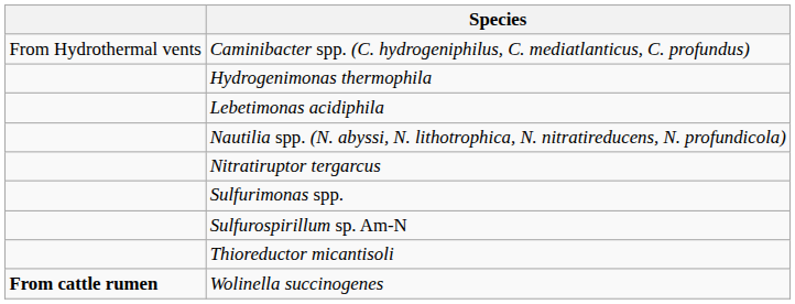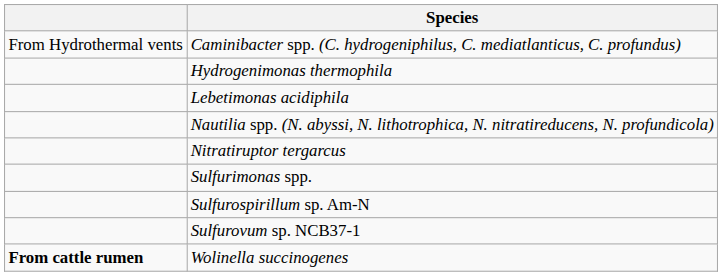+ row: Sulfurovum sp. NCB37-1
- row: Thioreductor micantisoli
